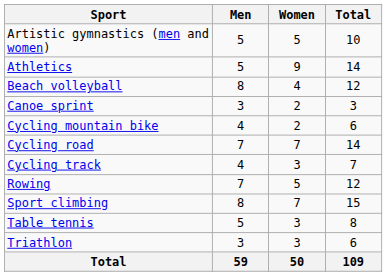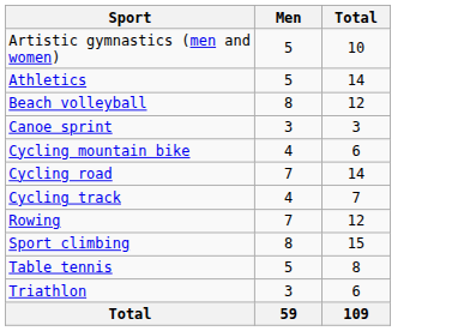- column: Women | 5 | 9 | 4 | 2 | 2 | 7 | 3 | 5 | 7 | 3 | 3 | 50
